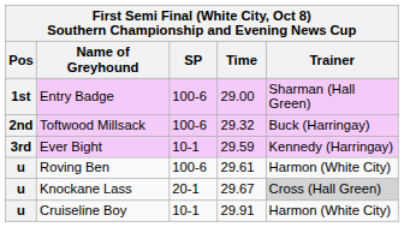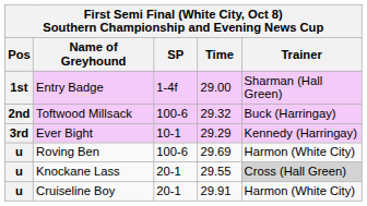Entry Badge | SP: 100-6 -> 1-4f
Ever Bight | Time: 29.59 -> 29.29
Roving Ben | Time: 29.61 -> 29.69
Knockane Lass | Time: 29.67 -> 29.55
Cruiseline Boy | SP: 10-1 -> 20-1
